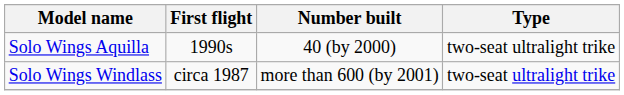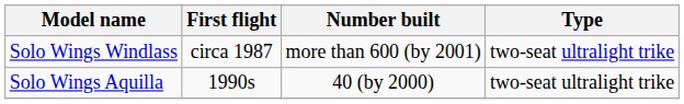rows swapped: Solo Wings Windlass <-> Solo Wings Aquilla
